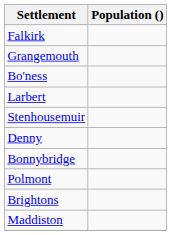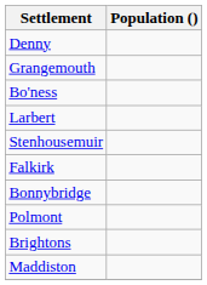rows swapped: Falkirk <-> Denny
